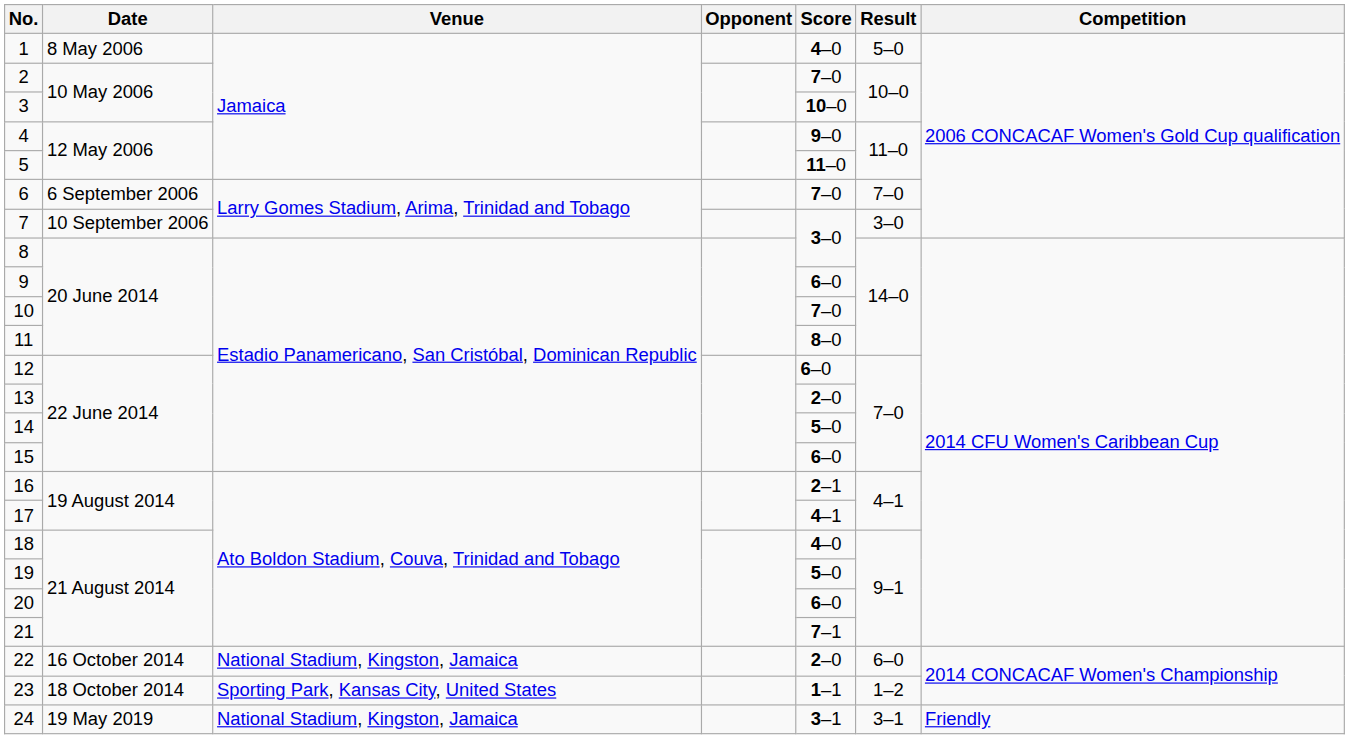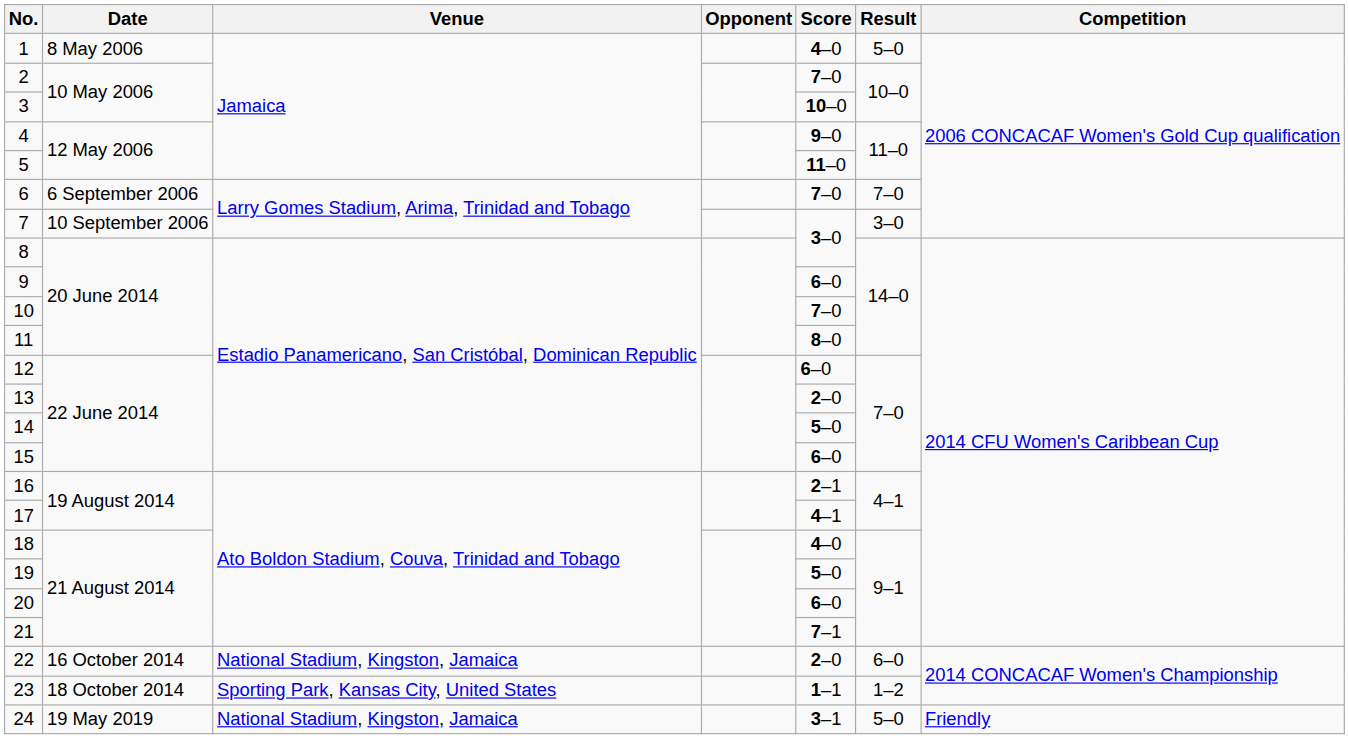24 | Result: 3–1 -> 5–0
